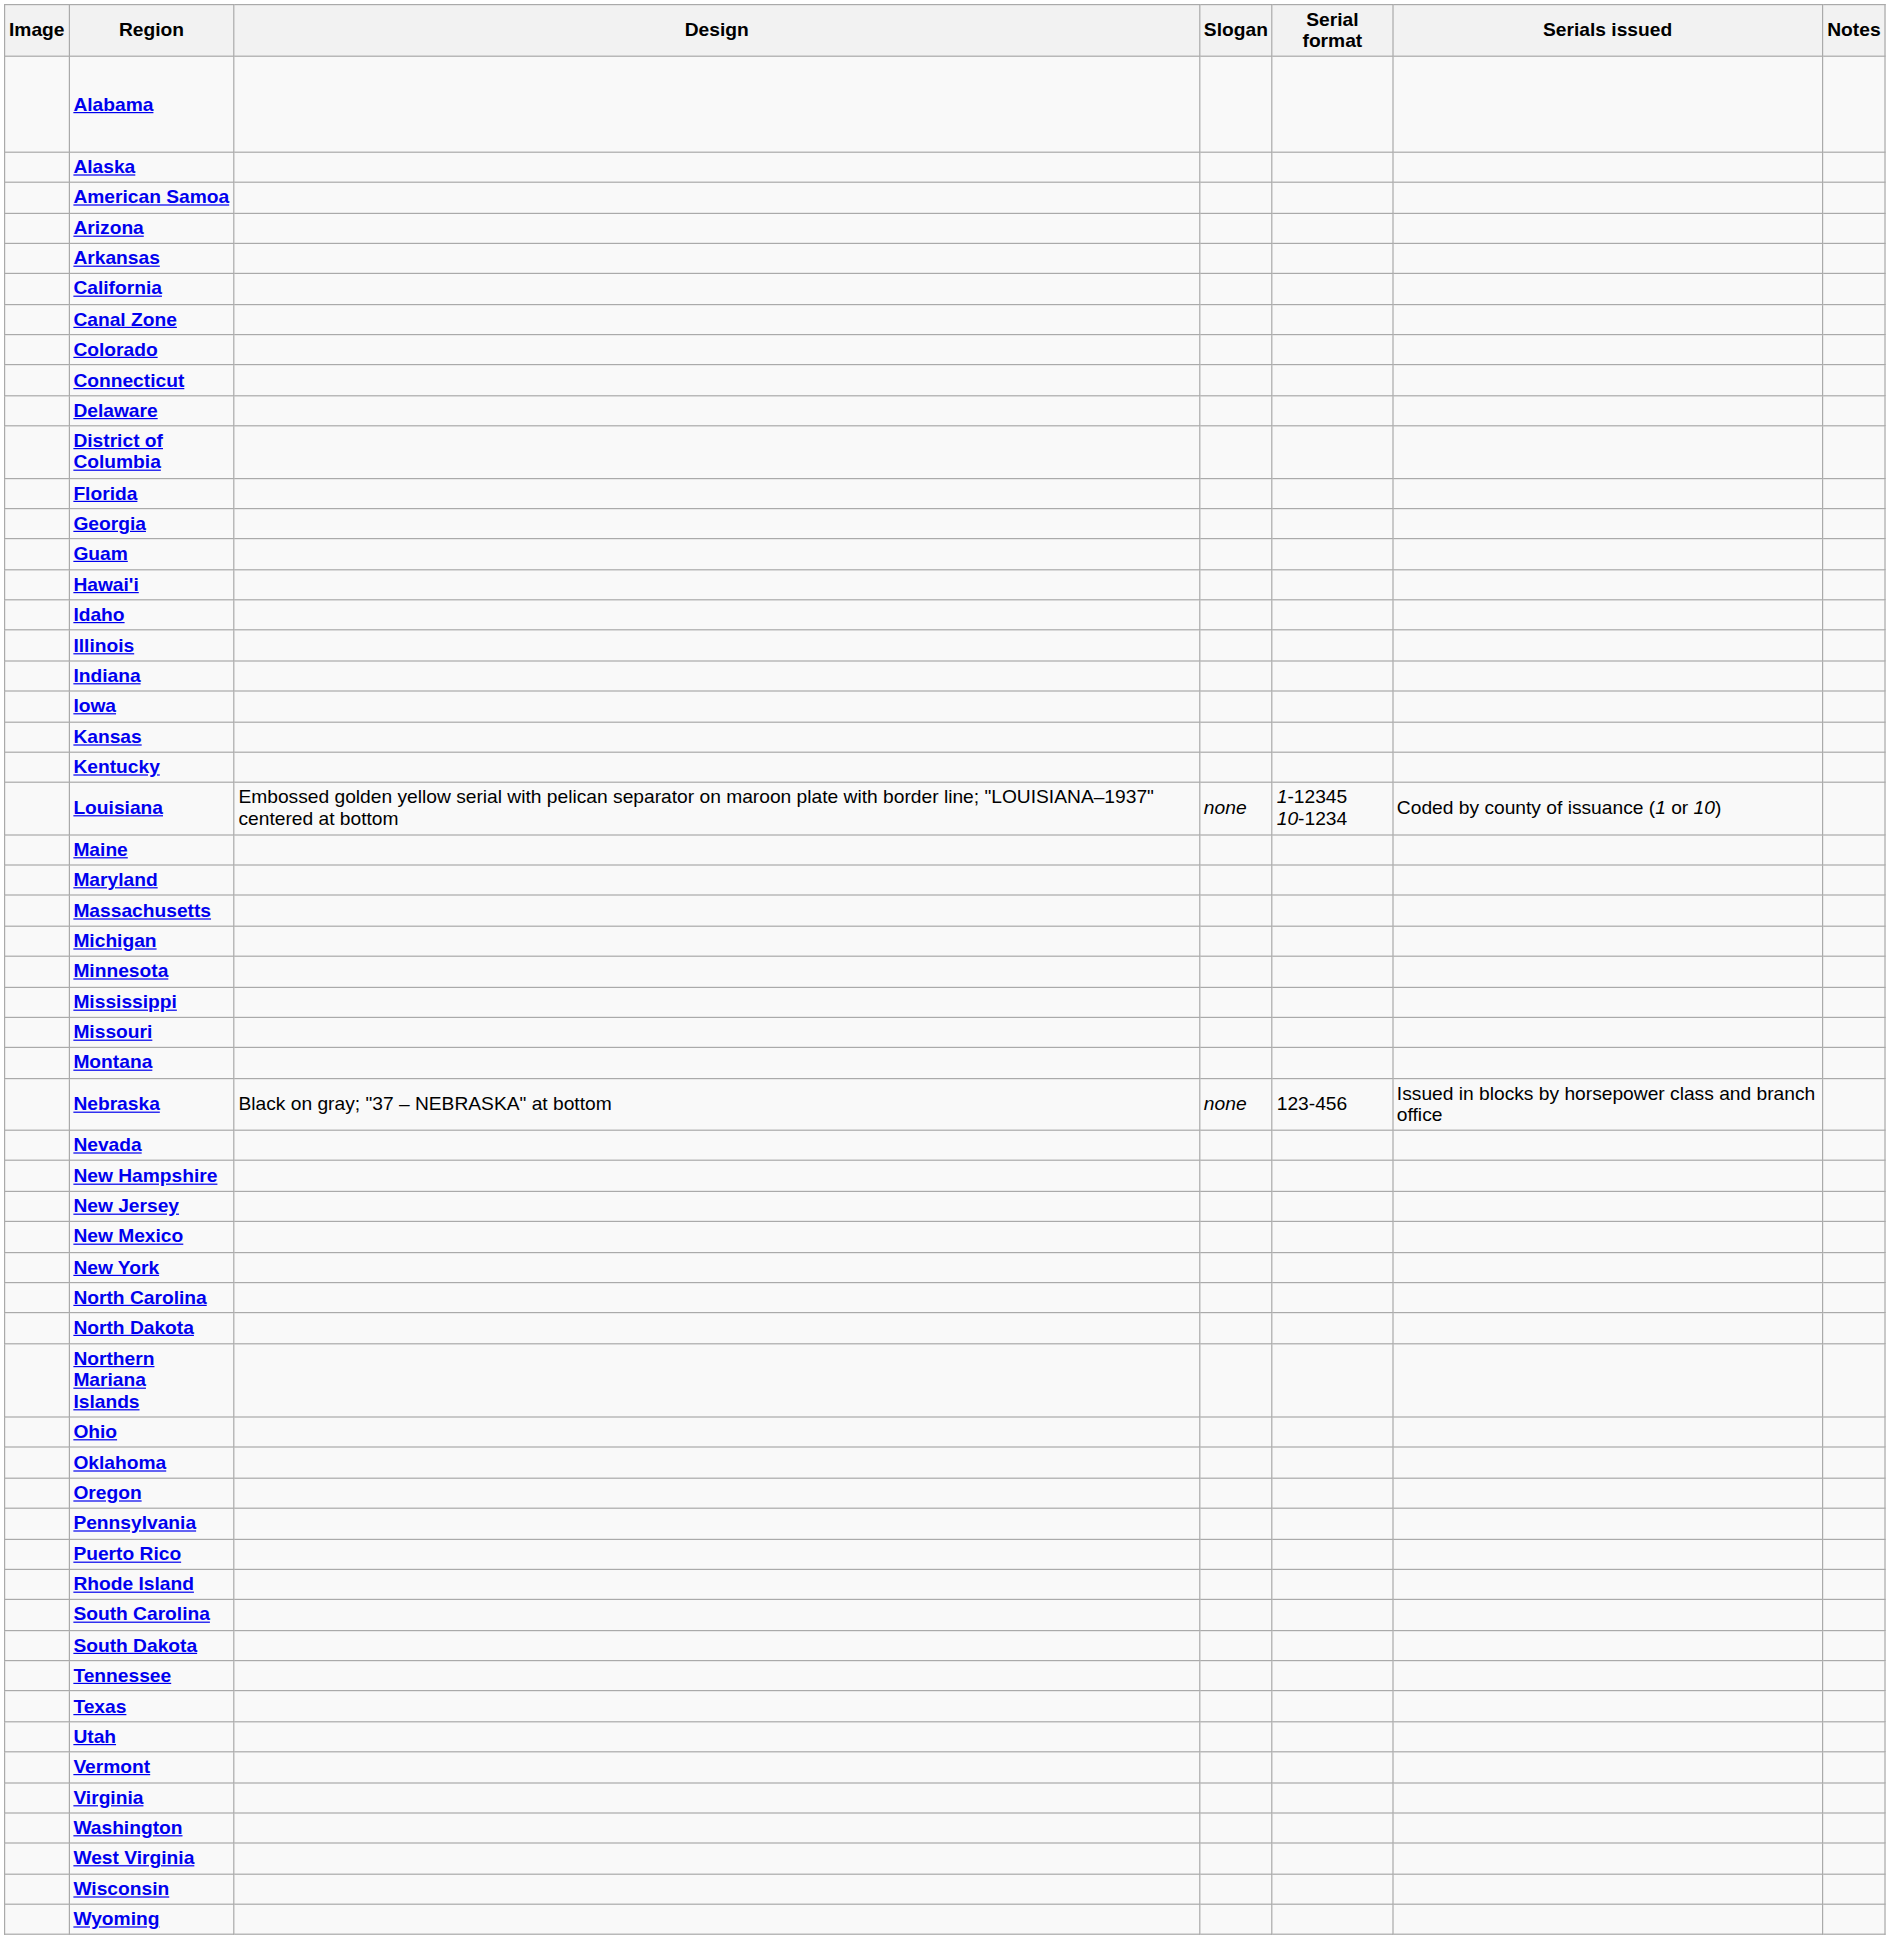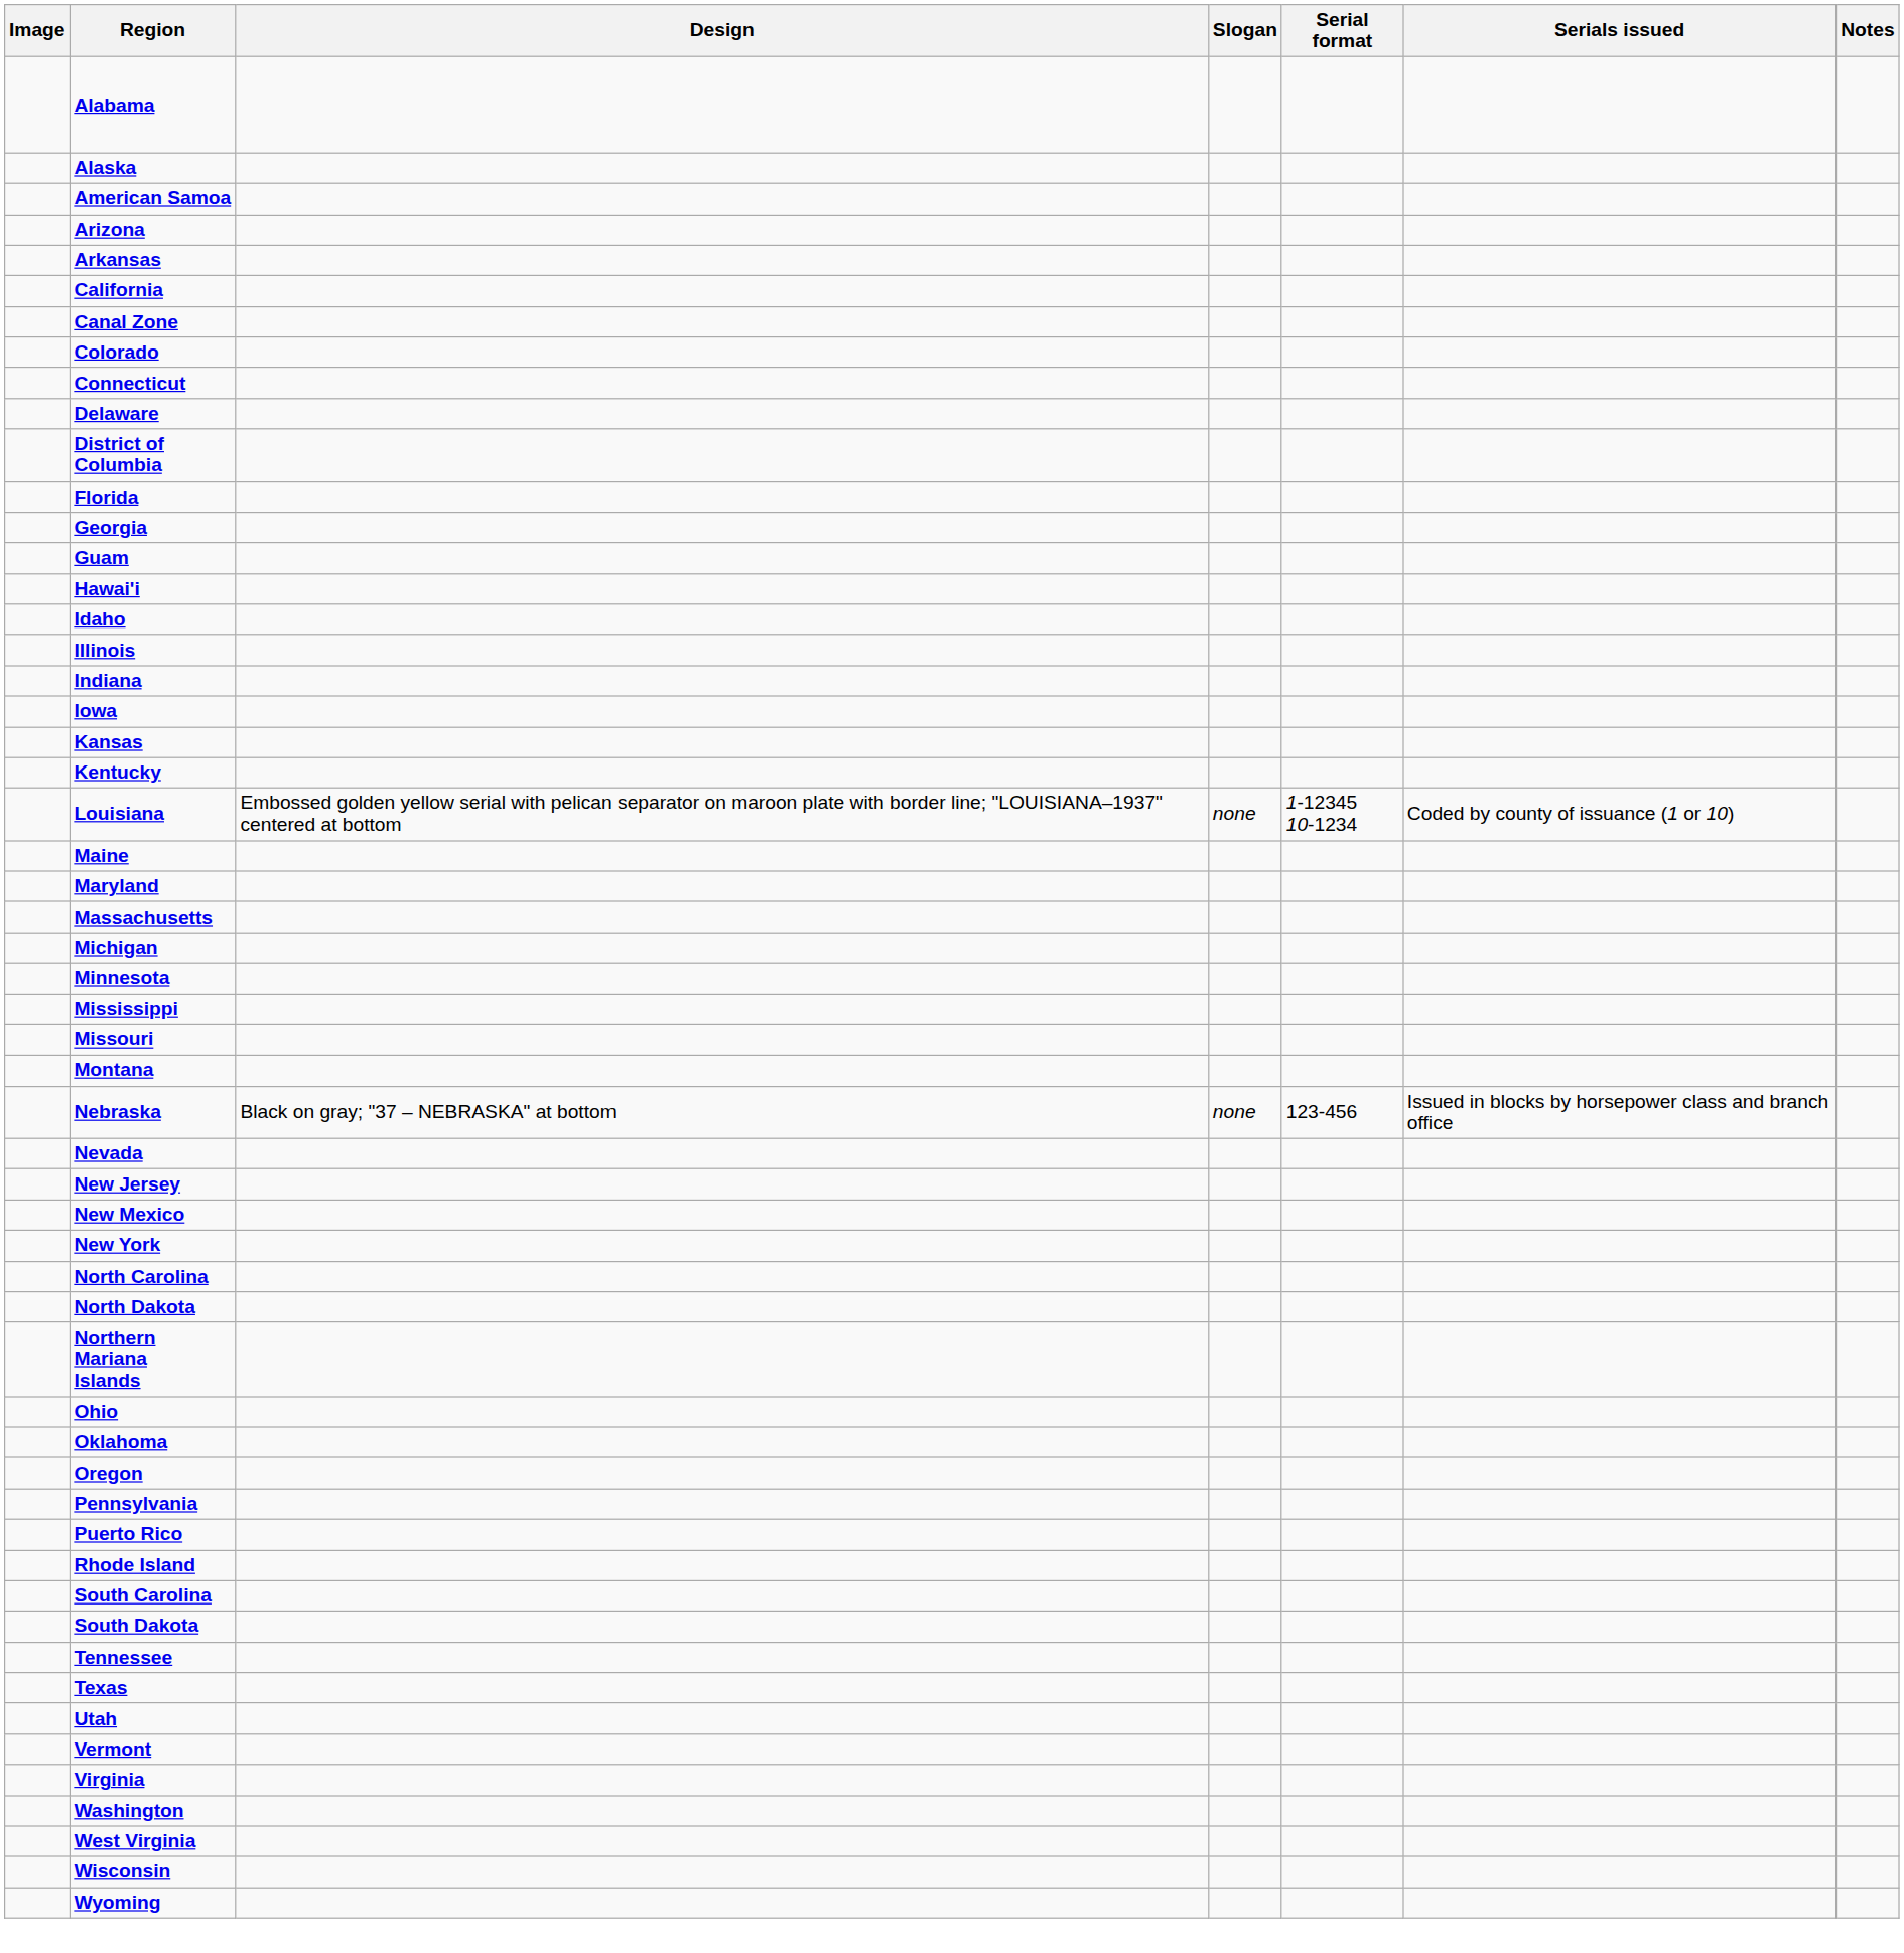- row: New Hampshire
